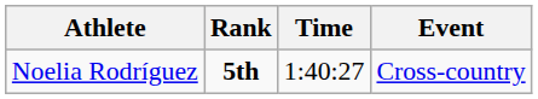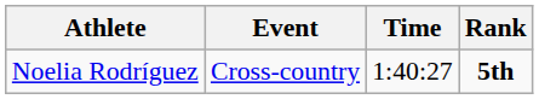columns swapped: Event <-> Rank
